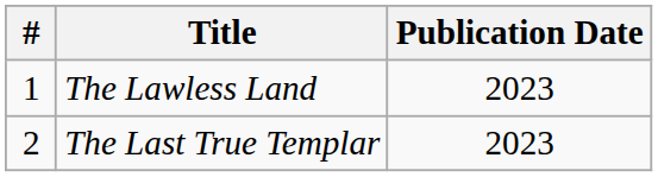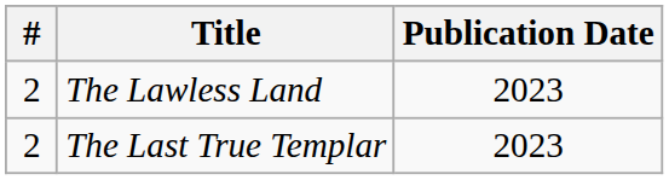The Lawless Land | #: 1 -> 2
